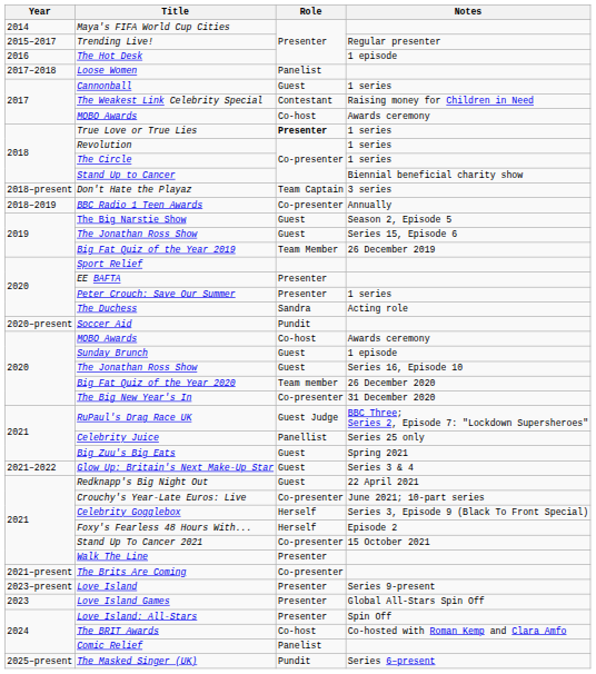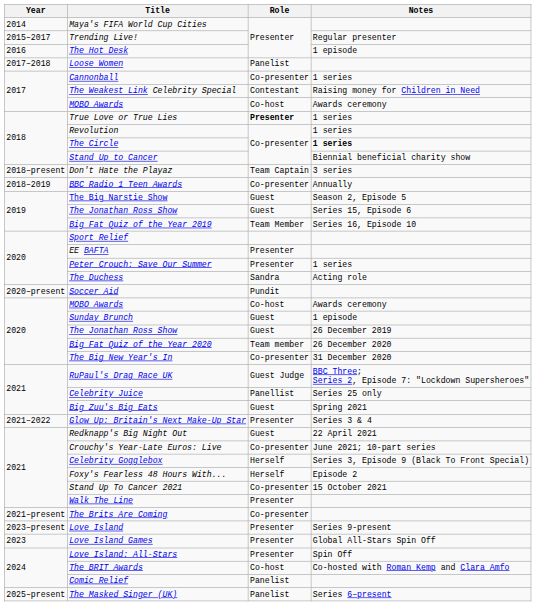Cannonball | Role: Guest -> Co-presenter
The Circle | Notes: normal -> bold
Big Fat Quiz of the Year 2019 | Notes: 26 December 2019 -> Series 16, Episode 10
2020 / The Jonathan Ross Show | Notes: Series 16, Episode 10 -> 26 December 2019
Glow Up: Britain's Next Make-Up Star | Role: Guest -> Presenter
The Masked Singer (UK) | Role: Pundit -> Panelist
